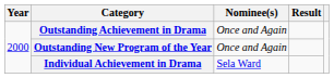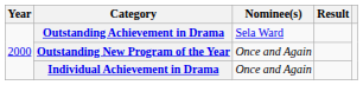Outstanding Achievement in Drama | Nominee(s): Once and Again -> Sela Ward
Individual Achievement in Drama | Nominee(s): Sela Ward -> Once and Again
